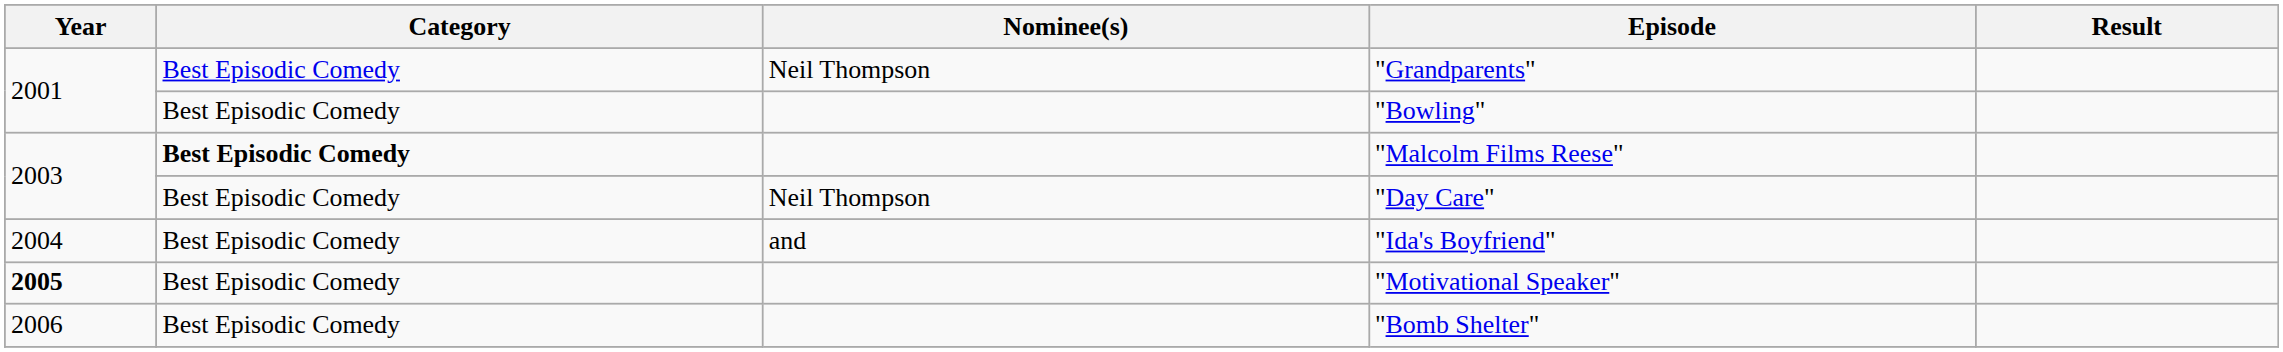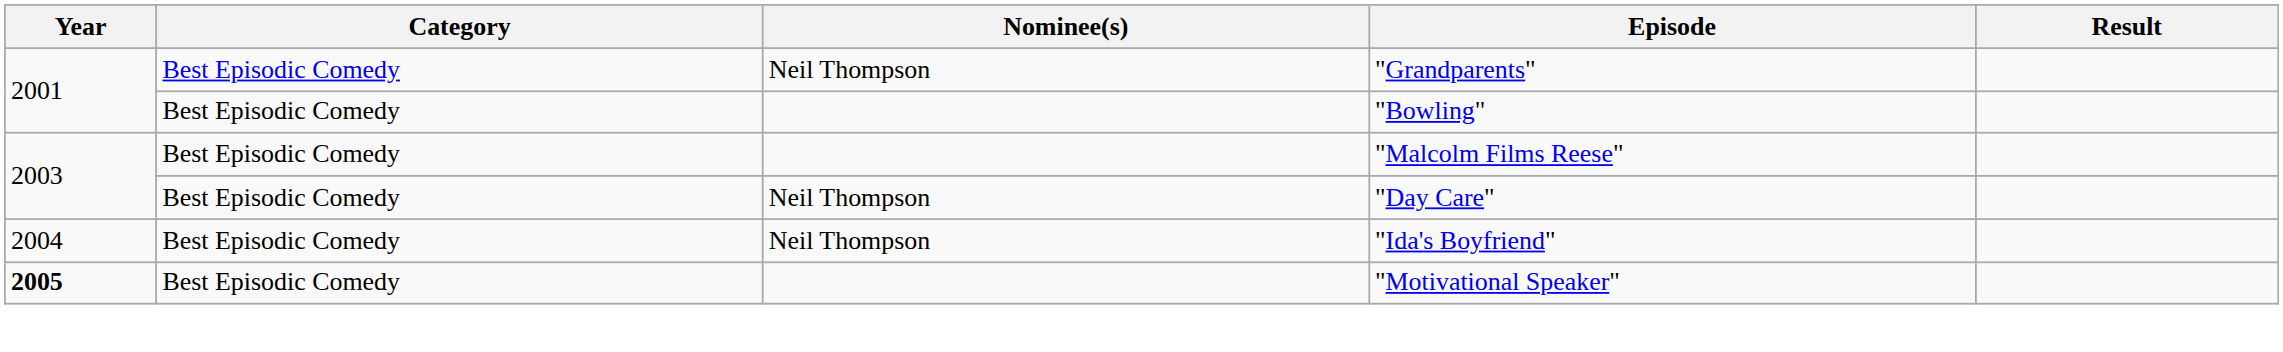"Malcolm Films Reese" | Category: bold -> normal
"Ida's Boyfriend" | Nominee(s): and -> Neil Thompson
- row: 2006 | Best Episodic Comedy | "Bomb Shelter"
